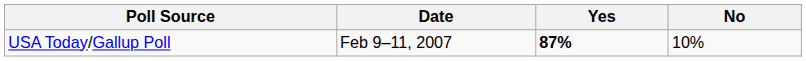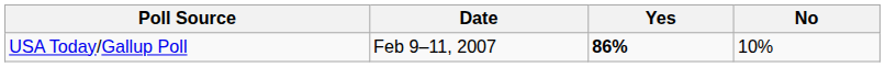USA Today/Gallup Poll | Yes: 87% -> 86%
